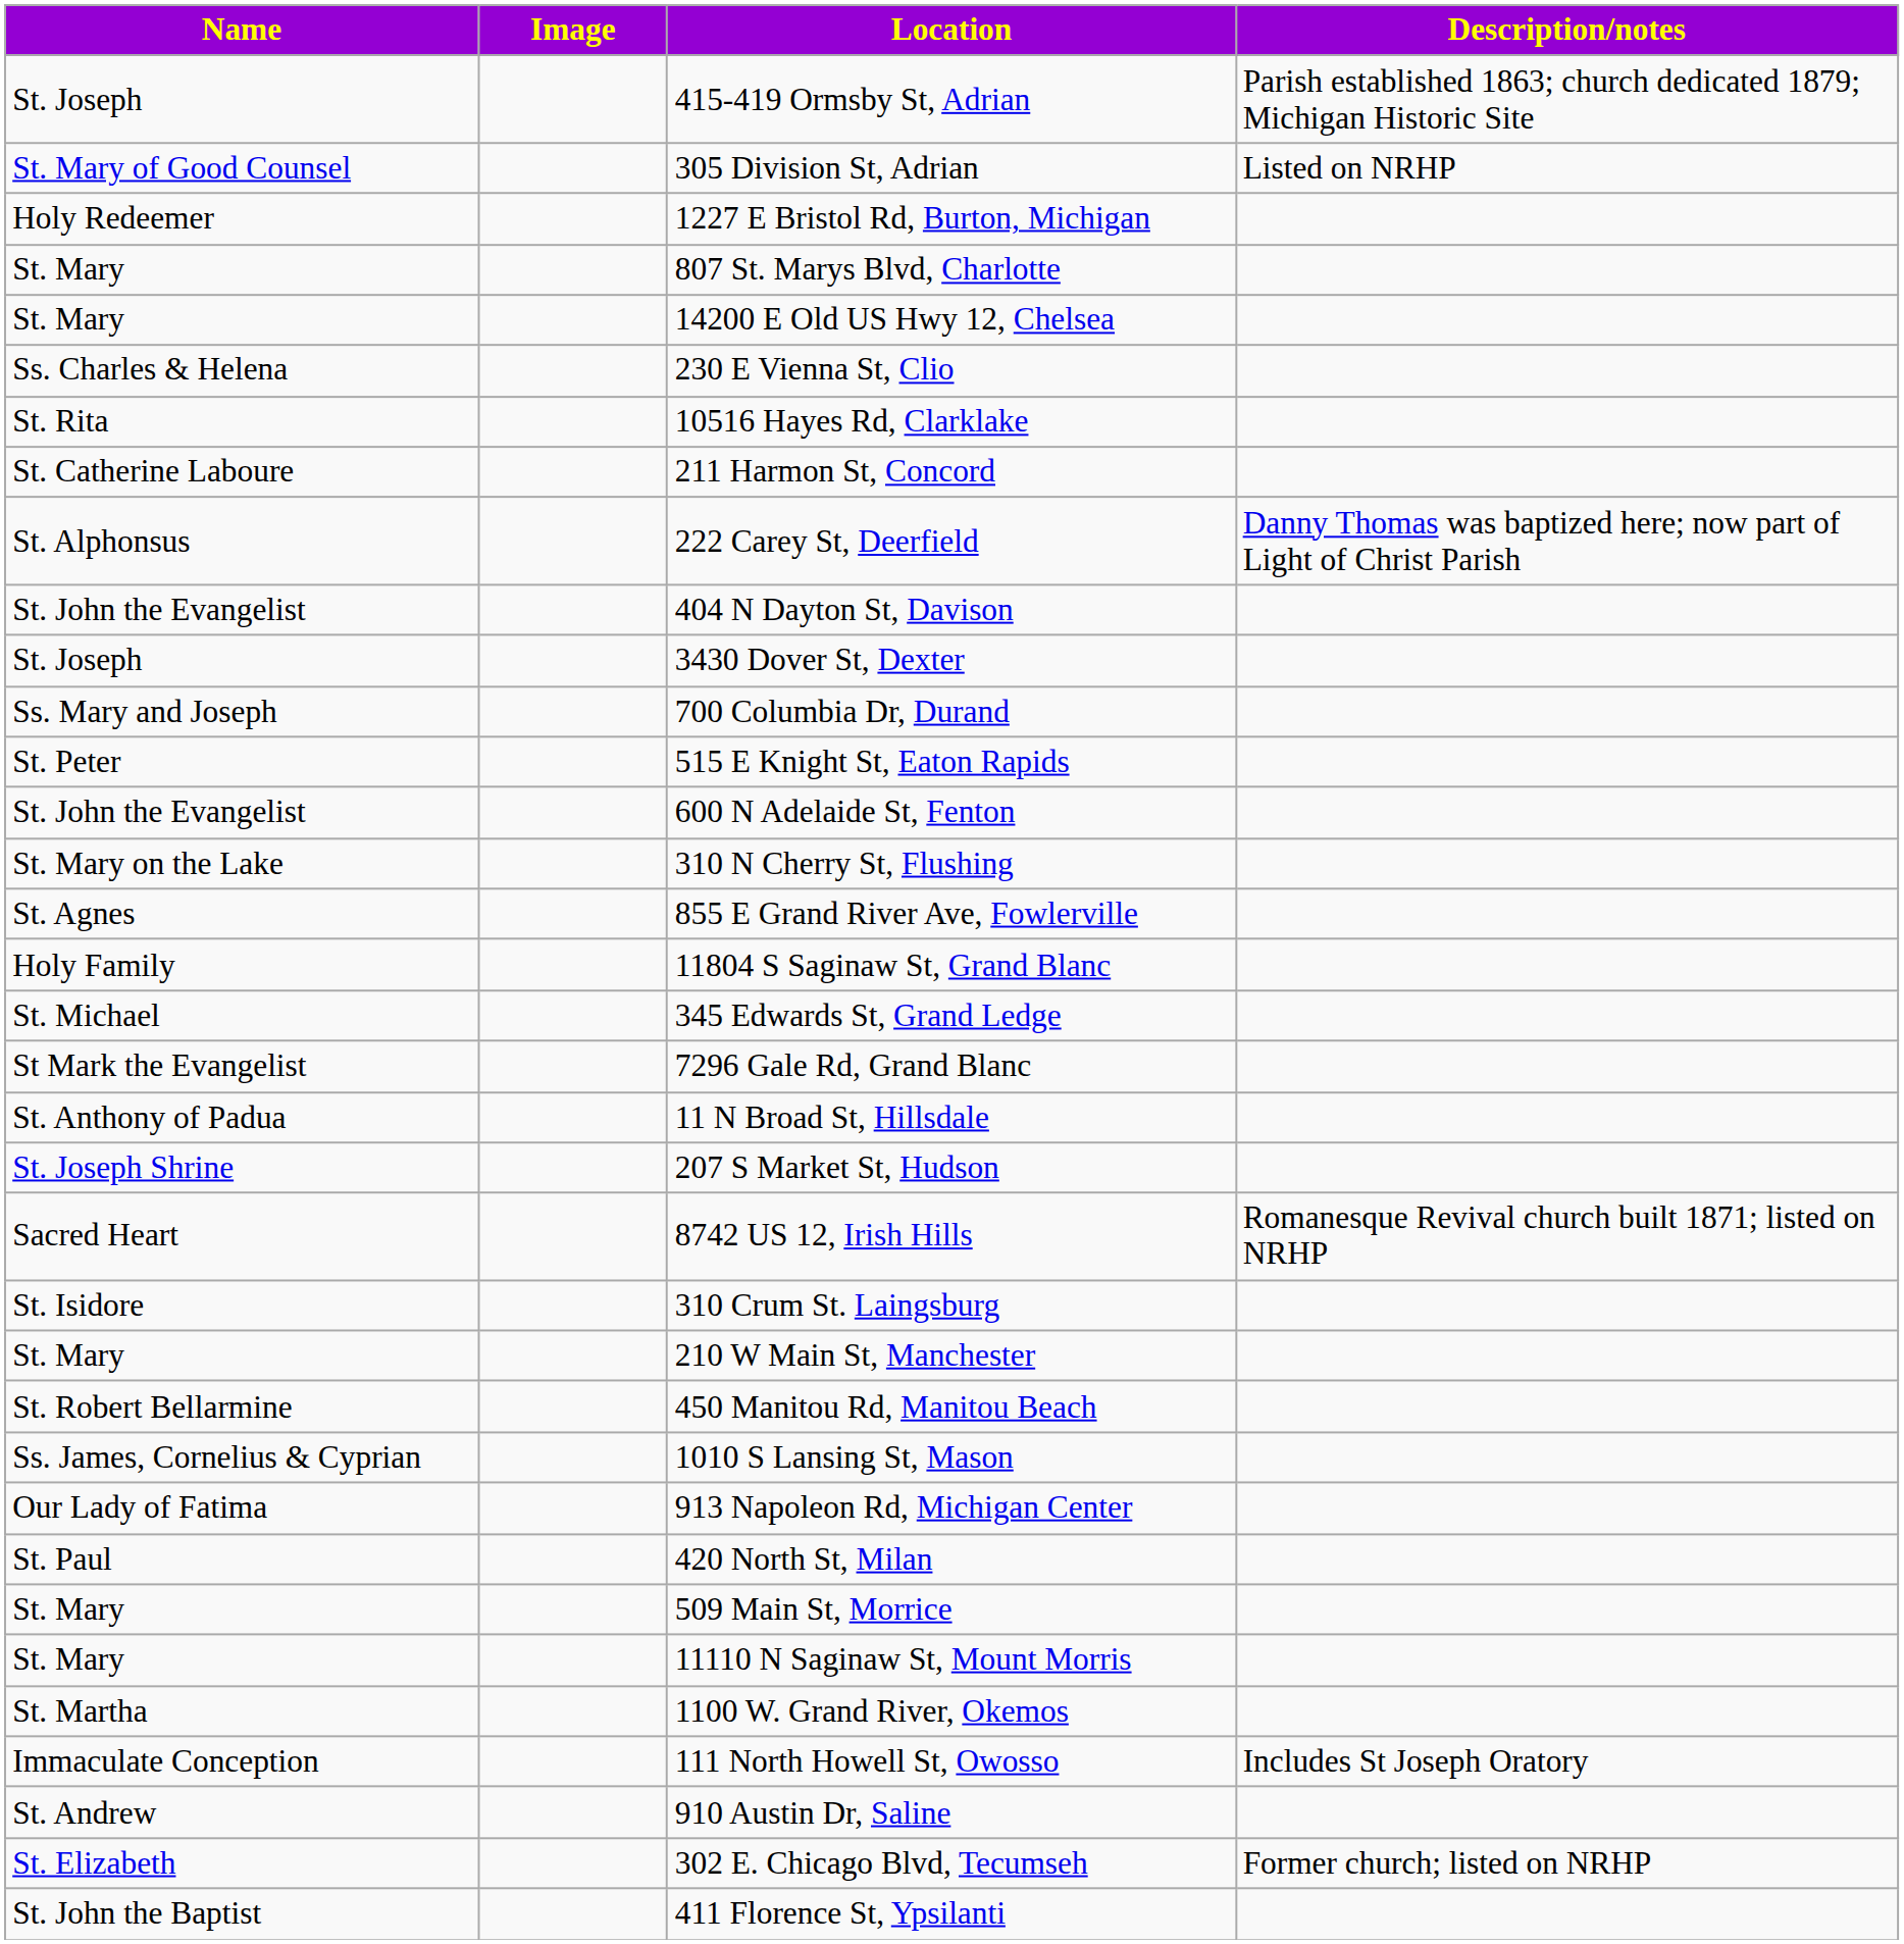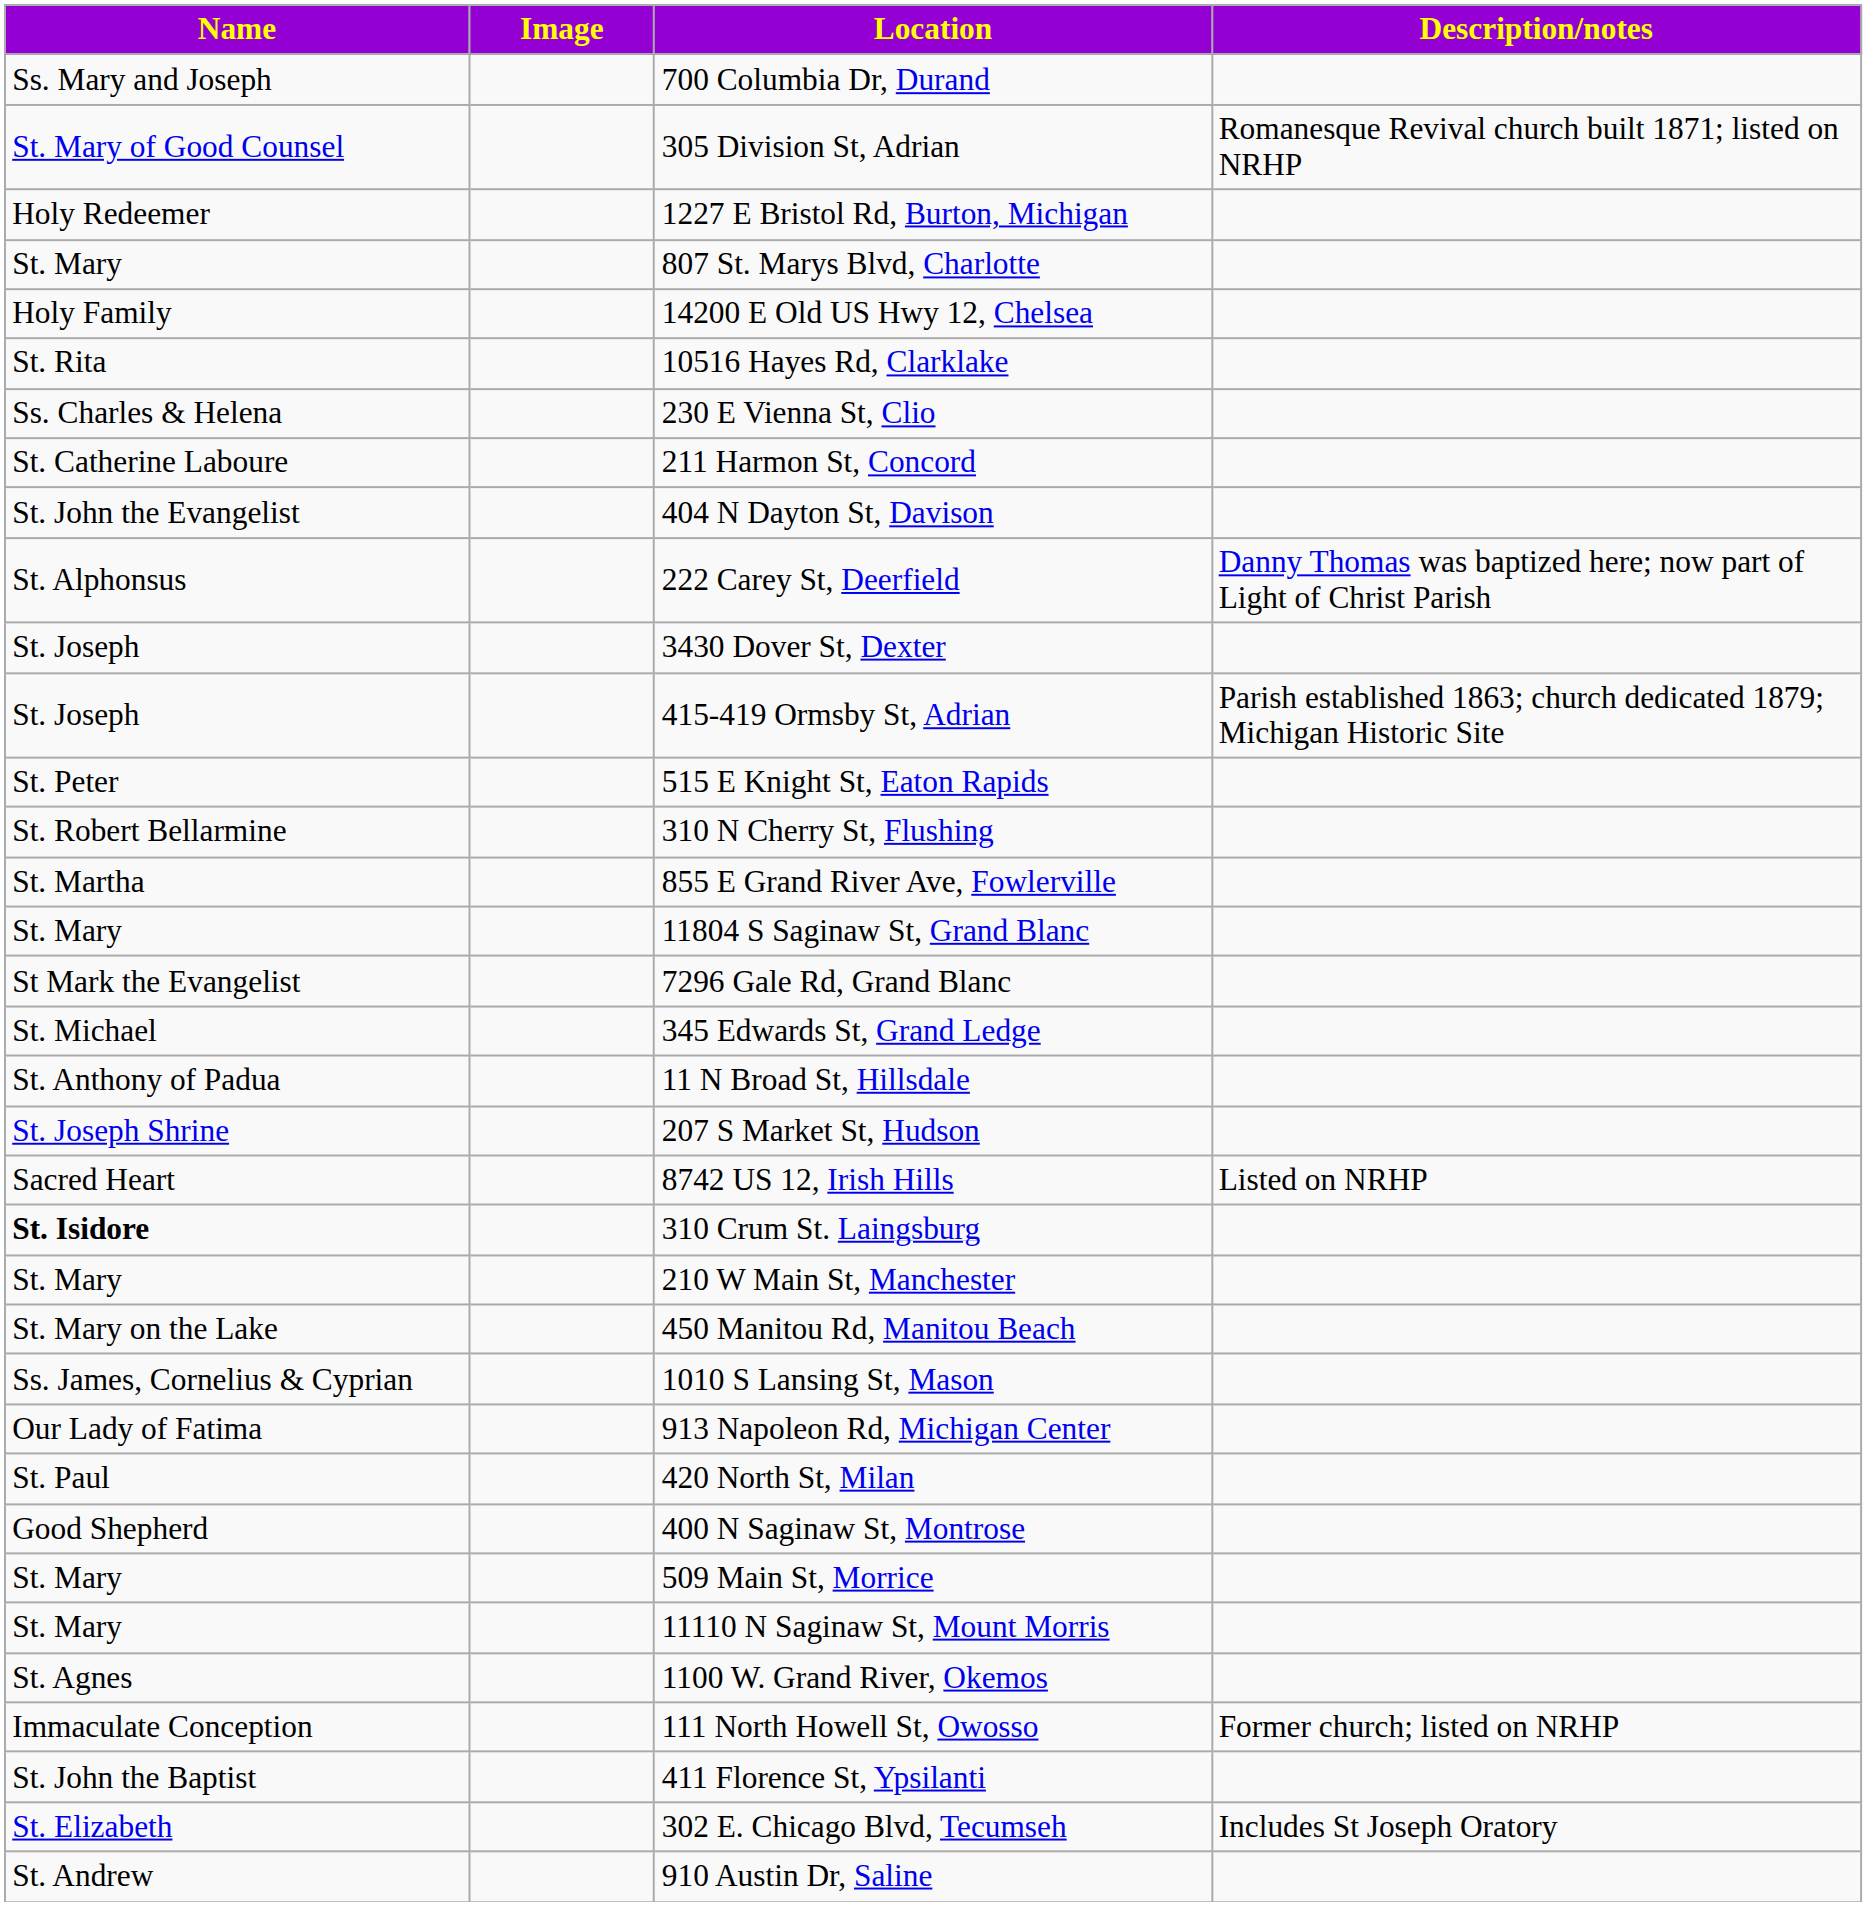rows swapped: 415-419 Ormsby St, Adrian <-> 700 Columbia Dr, Durand
305 Division St, Adrian | Description/notes: Listed on NRHP -> Romanesque Revival church built 1871; listed on NRHP
14200 E Old US Hwy 12, Chelsea | Name: St. Mary -> Holy Family
rows swapped: 10516 Hayes Rd, Clarklake <-> 230 E Vienna St, Clio
rows swapped: 404 N Dayton St, Davison <-> 222 Carey St, Deerfield
- row: St. John the Evangelist | 600 N Adelaide St, Fenton
310 N Cherry St, Flushing | Name: St. Mary on the Lake -> St. Robert Bellarmine
855 E Grand River Ave, Fowlerville | Name: St. Agnes -> St. Martha
11804 S Saginaw St, Grand Blanc | Name: Holy Family -> St. Mary
rows swapped: 7296 Gale Rd, Grand Blanc <-> 345 Edwards St, Grand Ledge
8742 US 12, Irish Hills | Description/notes: Romanesque Revival church built 1871; listed on NRHP -> Listed on NRHP
310 Crum St. Laingsburg | Name: normal -> bold
450 Manitou Rd, Manitou Beach | Name: St. Robert Bellarmine -> St. Mary on the Lake
+ row: Good Shepherd | 400 N Saginaw St, Montrose
1100 W. Grand River, Okemos | Name: St. Martha -> St. Agnes
111 North Howell St, Owosso | Description/notes: Includes St Joseph Oratory -> Former church; listed on NRHP
rows swapped: 910 Austin Dr, Saline <-> 411 Florence St, Ypsilanti
302 E. Chicago Blvd, Tecumseh | Description/notes: Former church; listed on NRHP -> Includes St Joseph Oratory
